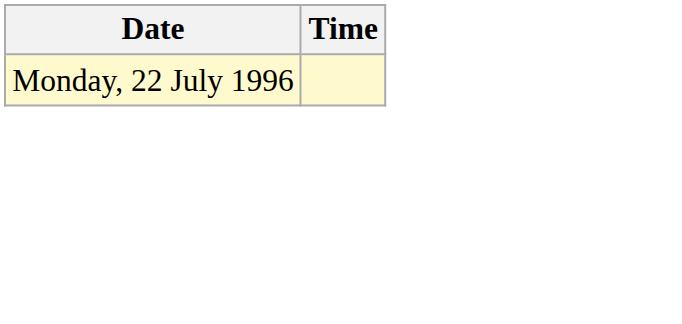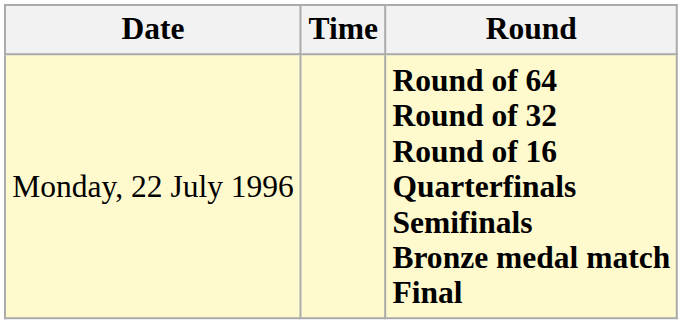+ column: Round | Round of 64 Round of 32 Round of 16 Quarterfinals Semifinals Bronze medal match Final
